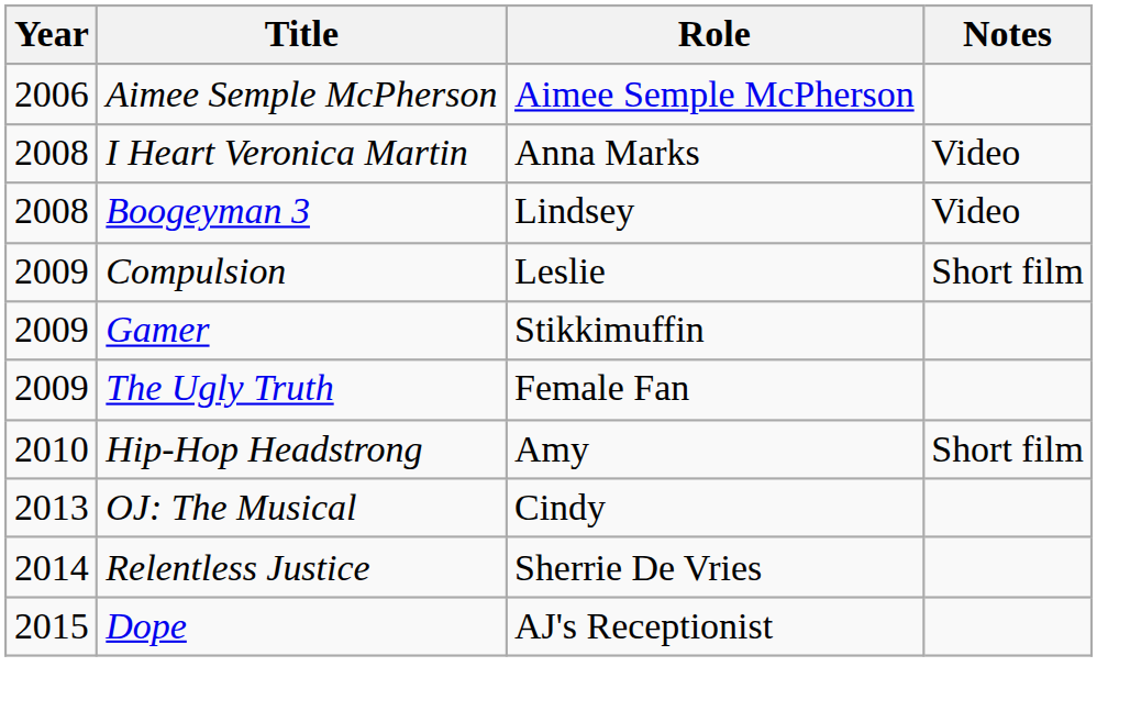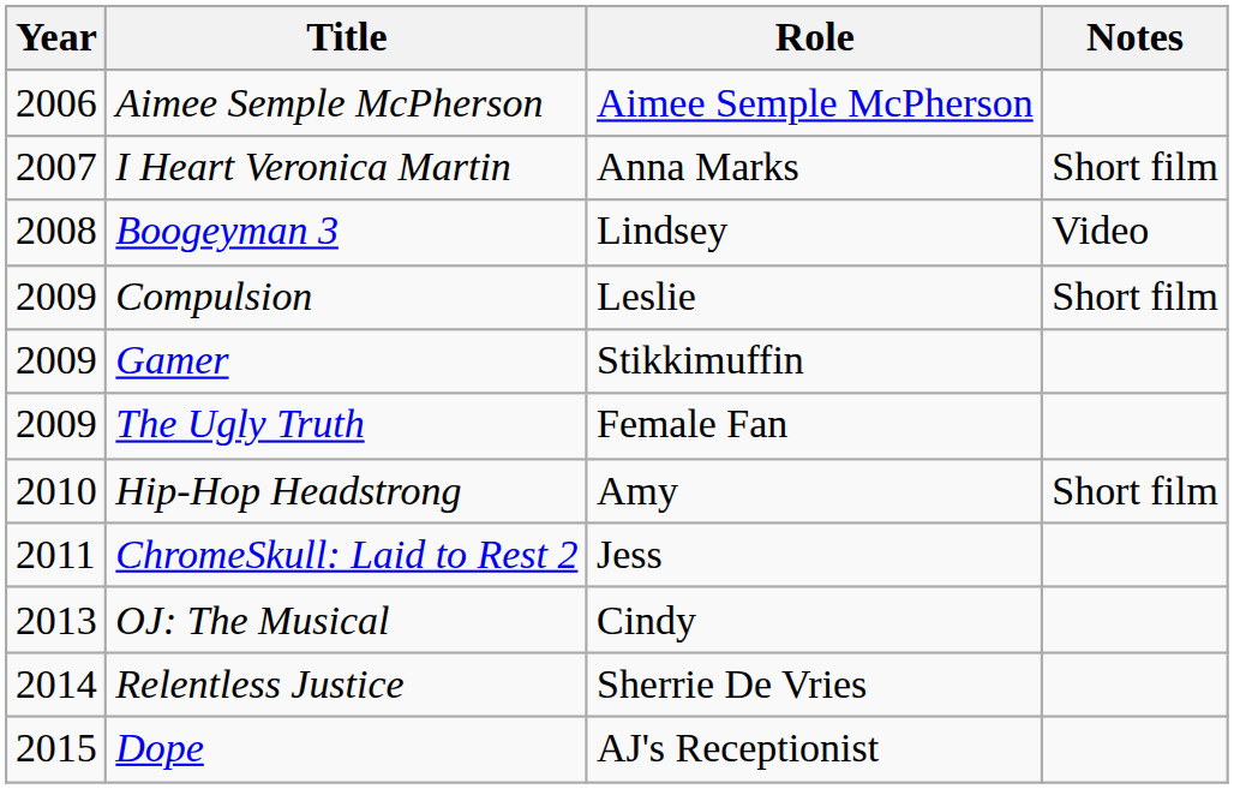I Heart Veronica Martin | Year: 2008 -> 2007
I Heart Veronica Martin | Notes: Video -> Short film
+ row: 2011 | ChromeSkull: Laid to Rest 2 | Jess
